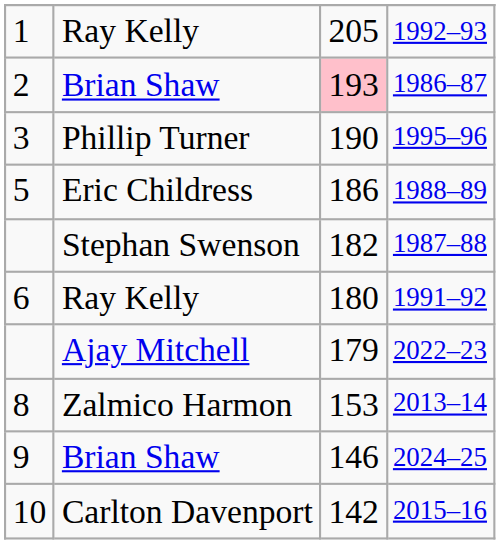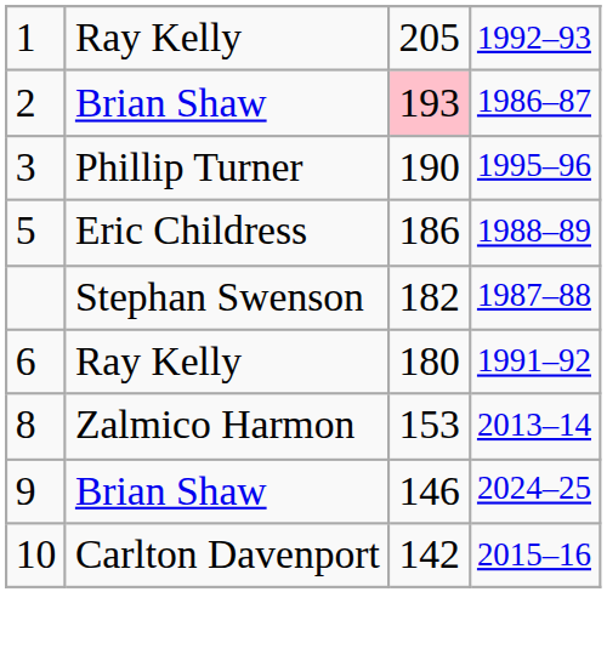- row: Ajay Mitchell | 179 | 2022–23
